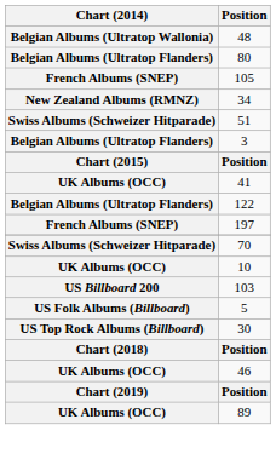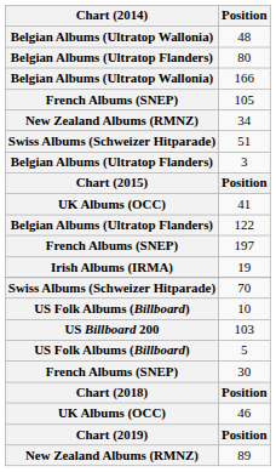+ row: Belgian Albums (Ultratop Wallonia) | 166
+ row: Irish Albums (IRMA) | 19
10 | Chart (2014): UK Albums (OCC) -> US Folk Albums (Billboard)
30 | Chart (2014): US Top Rock Albums (Billboard) -> French Albums (SNEP)
89 | Chart (2014): UK Albums (OCC) -> New Zealand Albums (RMNZ)
